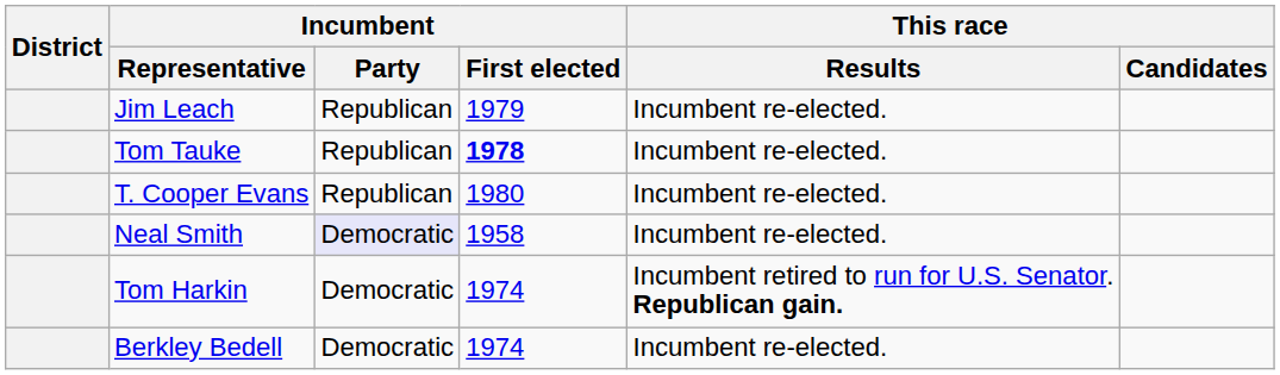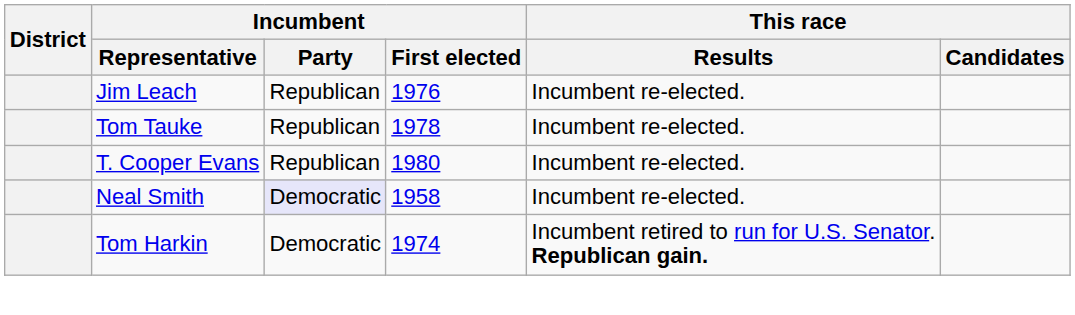Jim Leach | Incumbent / First elected: 1979 -> 1976
Tom Tauke | Incumbent / First elected: bold -> normal
- row: Berkley Bedell | Democratic | 1974 | Incumbent re-elected.
